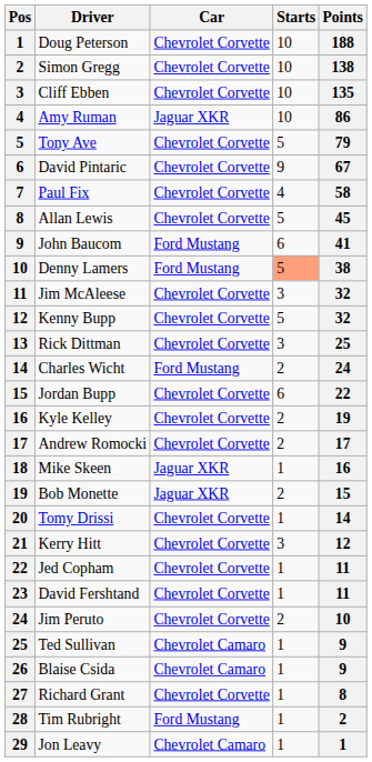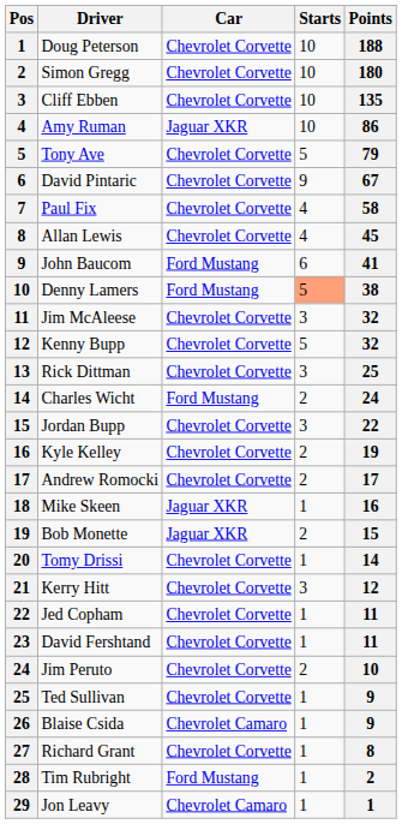Simon Gregg | Points: 138 -> 180
Allan Lewis | Starts: 5 -> 4
Jordan Bupp | Starts: 6 -> 3
Ted Sullivan | Car: Chevrolet Camaro -> Chevrolet Corvette
